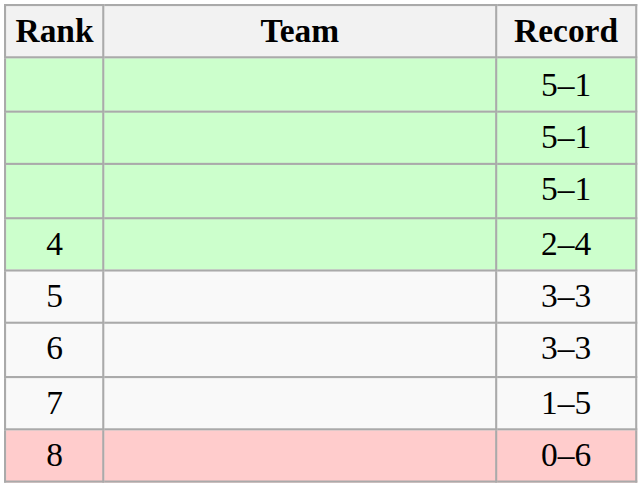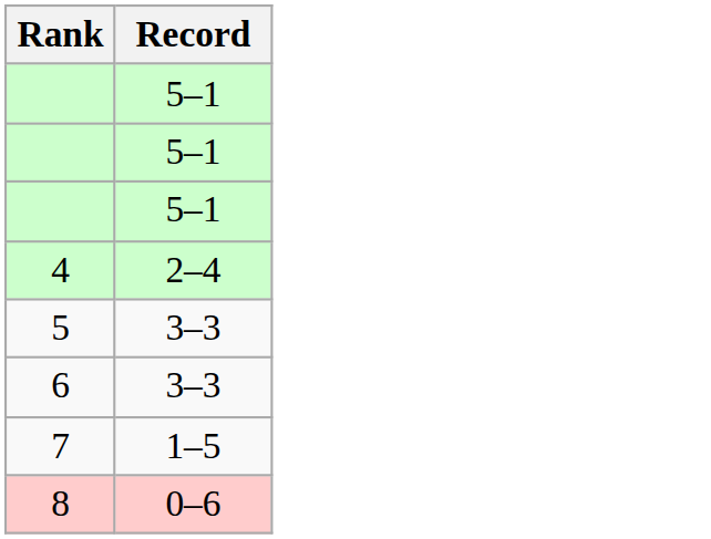- column: Team
